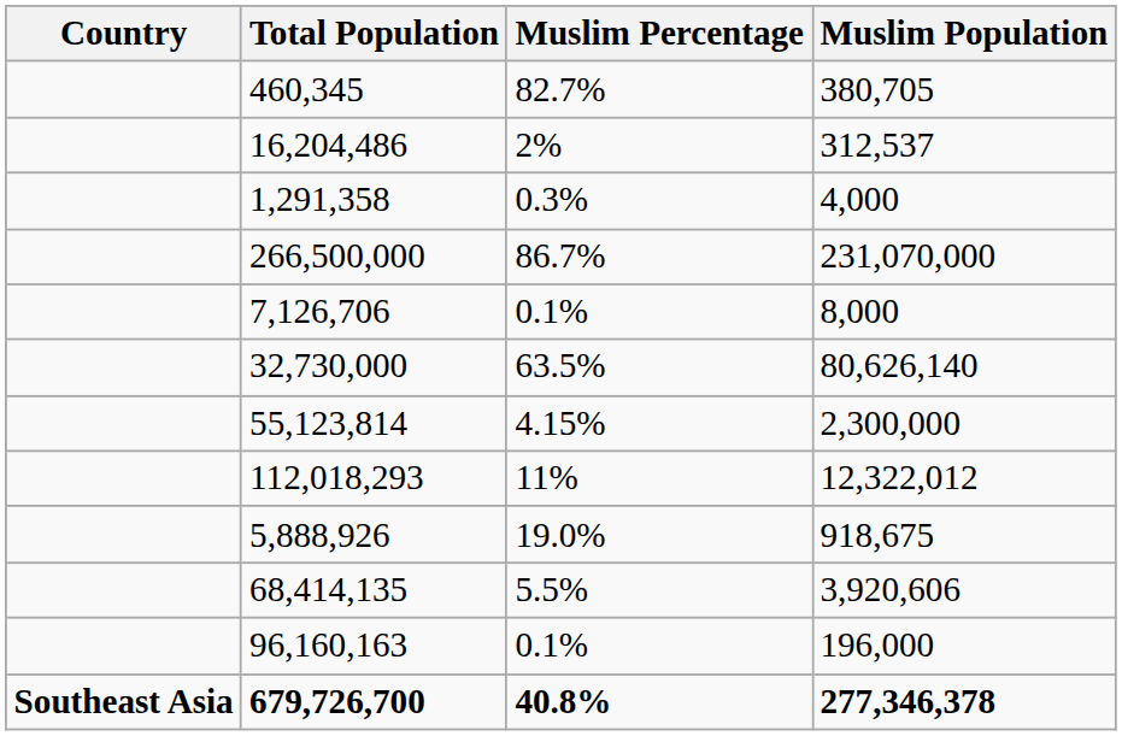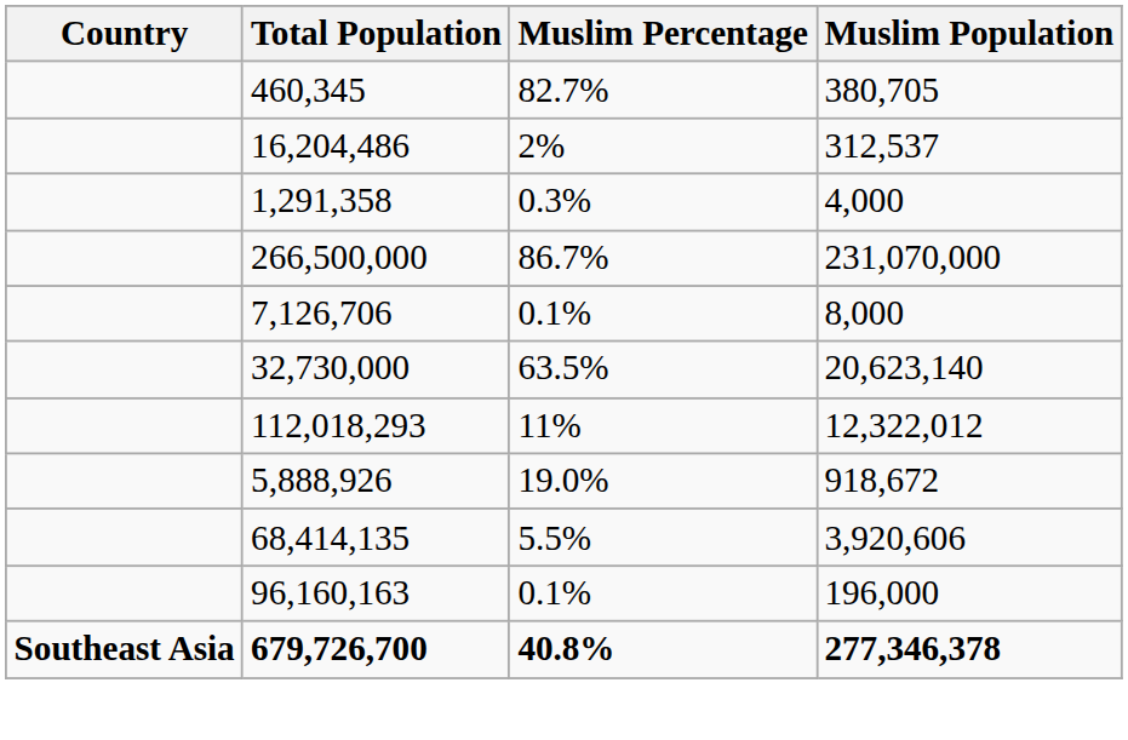32,730,000 | Muslim Population: 80,626,140 -> 20,623,140
- row: 55,123,814 | 4.15% | 2,300,000
5,888,926 | Muslim Population: 918,675 -> 918,672
